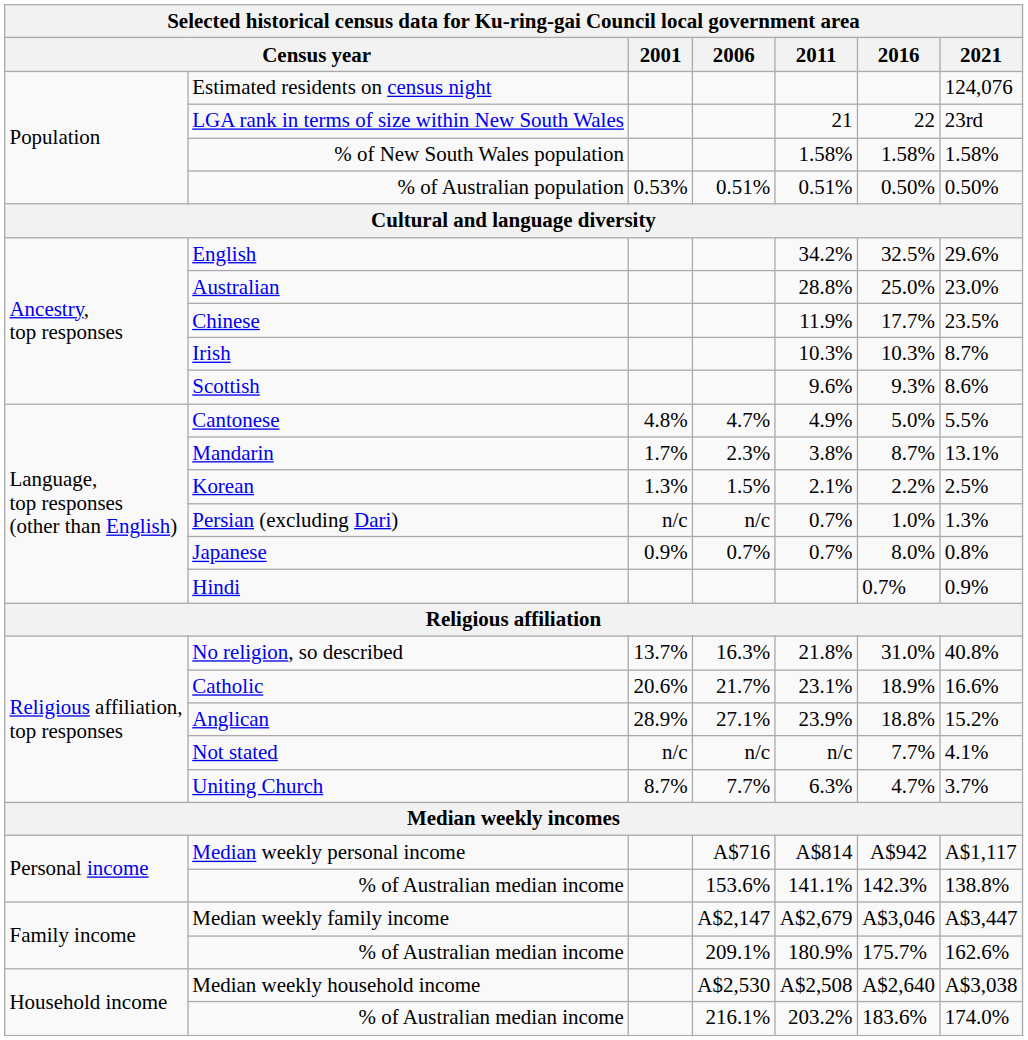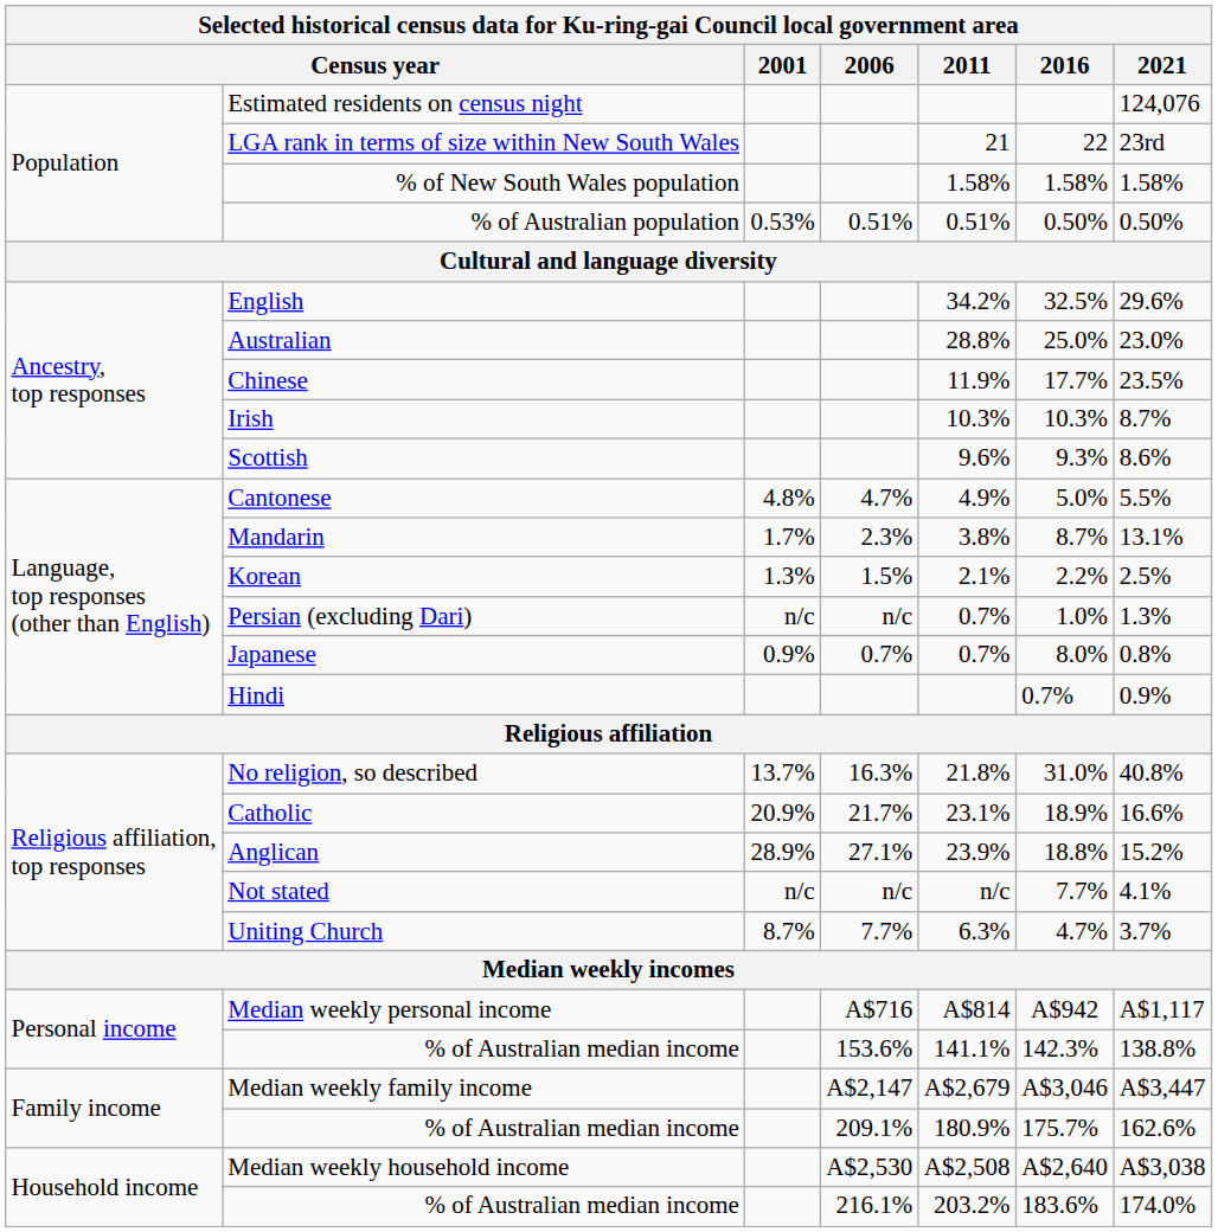Catholic | 2001: 20.6% -> 20.9%
